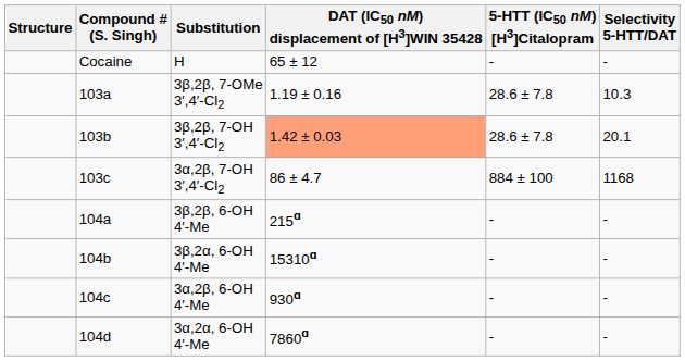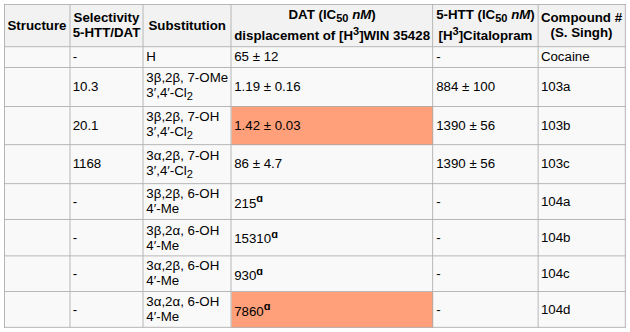columns swapped: Compound # (S. Singh) <-> Selectivity 5-HTT/DAT
3β,2β, 7-OMe 3′,4′-Cl2 | 5-HTT (IC50 nM) [H3]Citalopram: 28.6 ± 7.8 -> 884 ± 100
3β,2β, 7-OH 3′,4′-Cl2 | 5-HTT (IC50 nM) [H3]Citalopram: 28.6 ± 7.8 -> 1390 ± 56
3α,2β, 7-OH 3′,4′-Cl2 | 5-HTT (IC50 nM) [H3]Citalopram: 884 ± 100 -> 1390 ± 56
3α,2α, 6-OH 4′-Me | DAT (IC50 nM) displacement of [H3]WIN 35428: no background -> lightsalmon background
